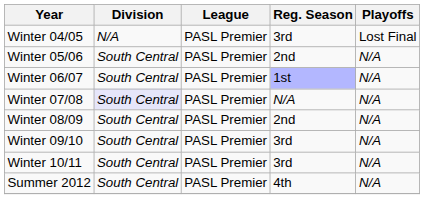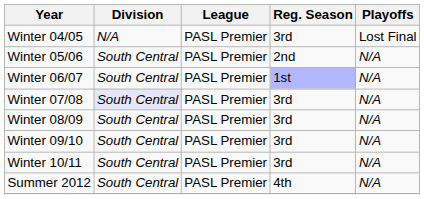Winter 07/08 | Reg. Season: N/A -> 3rd
Winter 08/09 | Reg. Season: 2nd -> 3rd
